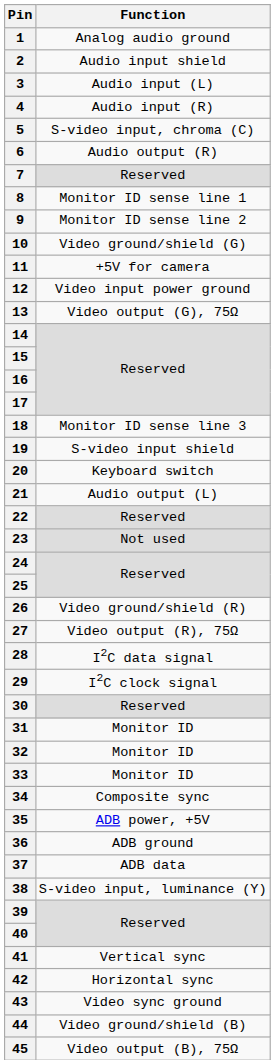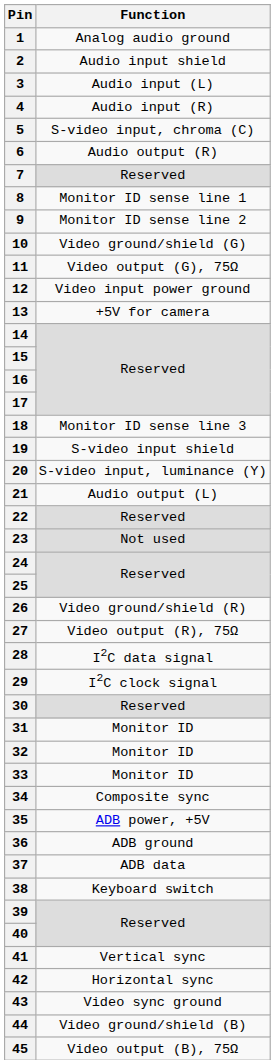11 | Function: +5V for camera -> Video output (G), 75Ω
13 | Function: Video output (G), 75Ω -> +5V for camera
20 | Function: Keyboard switch -> S-video input, luminance (Y)
38 | Function: S-video input, luminance (Y) -> Keyboard switch
